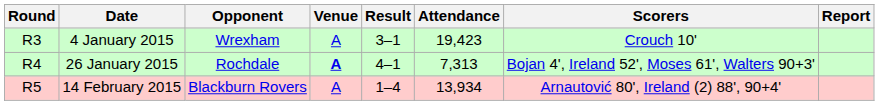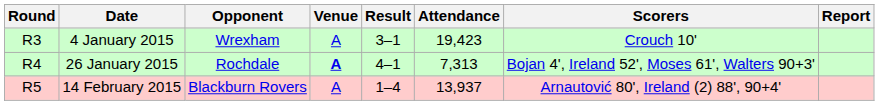14 February 2015 | Attendance: 13,934 -> 13,937
